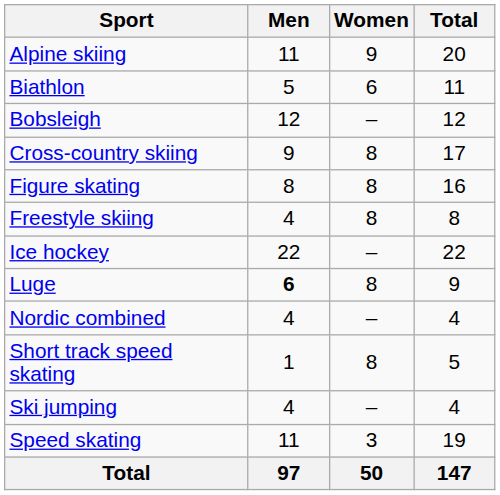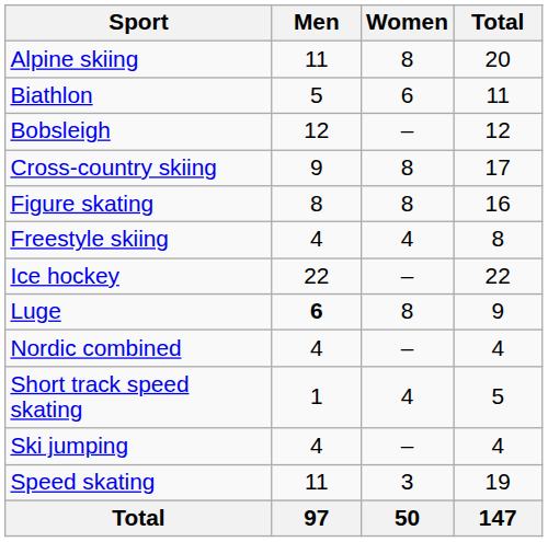Alpine skiing | Women: 9 -> 8
Freestyle skiing | Women: 8 -> 4
Short track speed skating | Women: 8 -> 4
